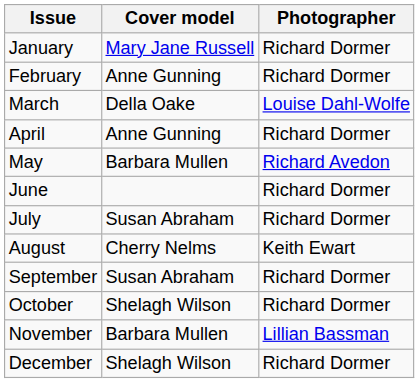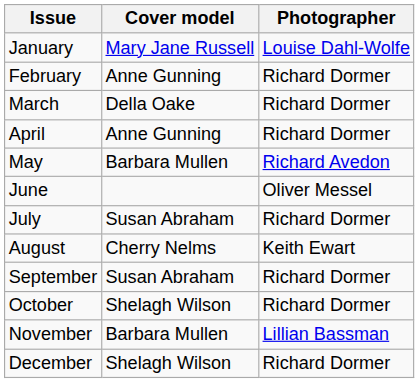January | Photographer: Richard Dormer -> Louise Dahl-Wolfe
March | Photographer: Louise Dahl-Wolfe -> Richard Dormer
June | Photographer: Richard Dormer -> Oliver Messel
